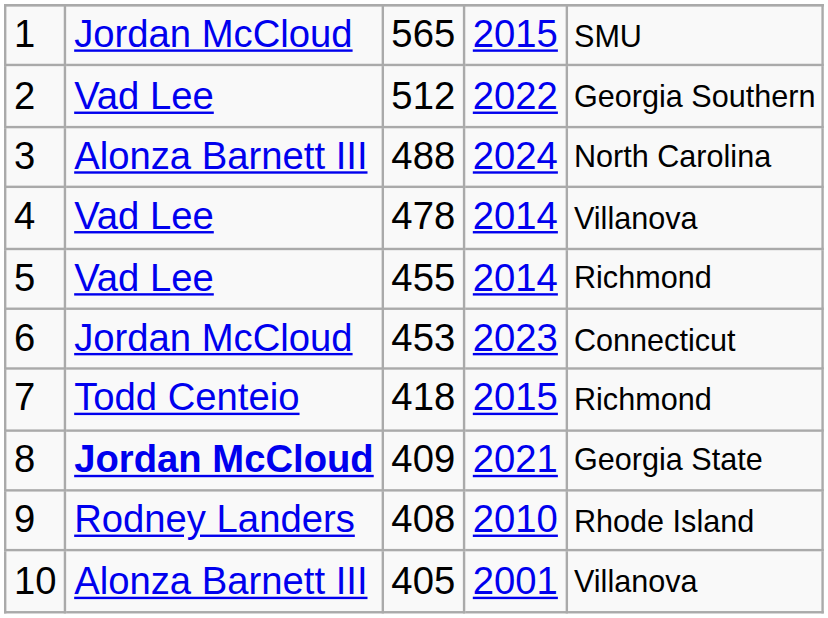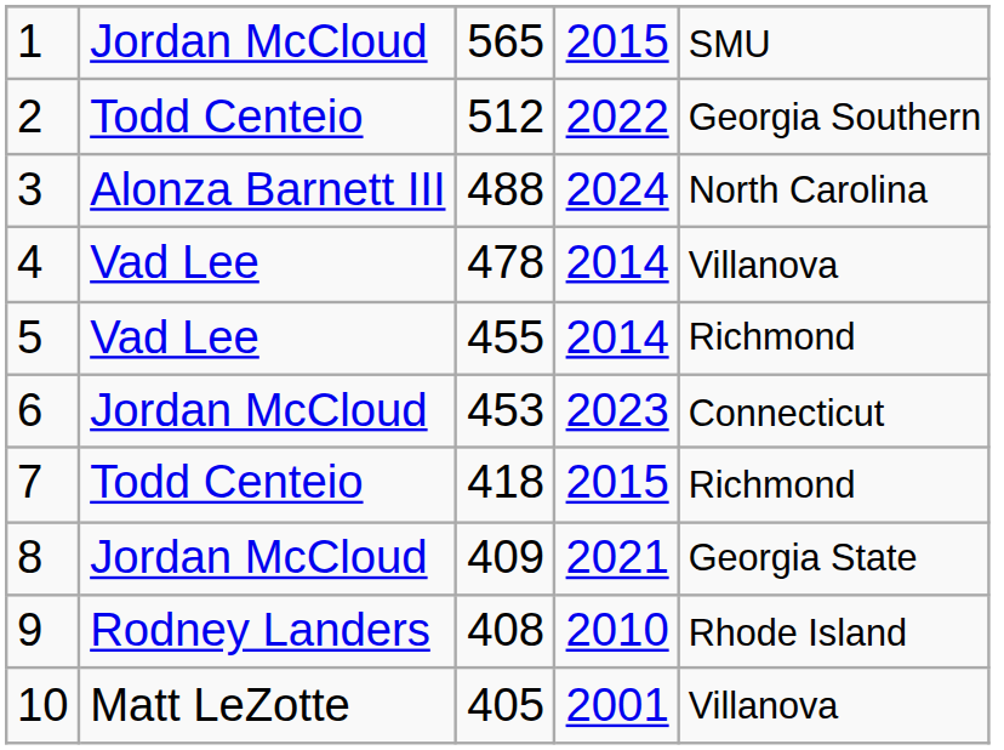2 | column 2: Vad Lee -> Todd Centeio
8 | column 2: bold -> normal
10 | column 2: Alonza Barnett III -> Matt LeZotte
